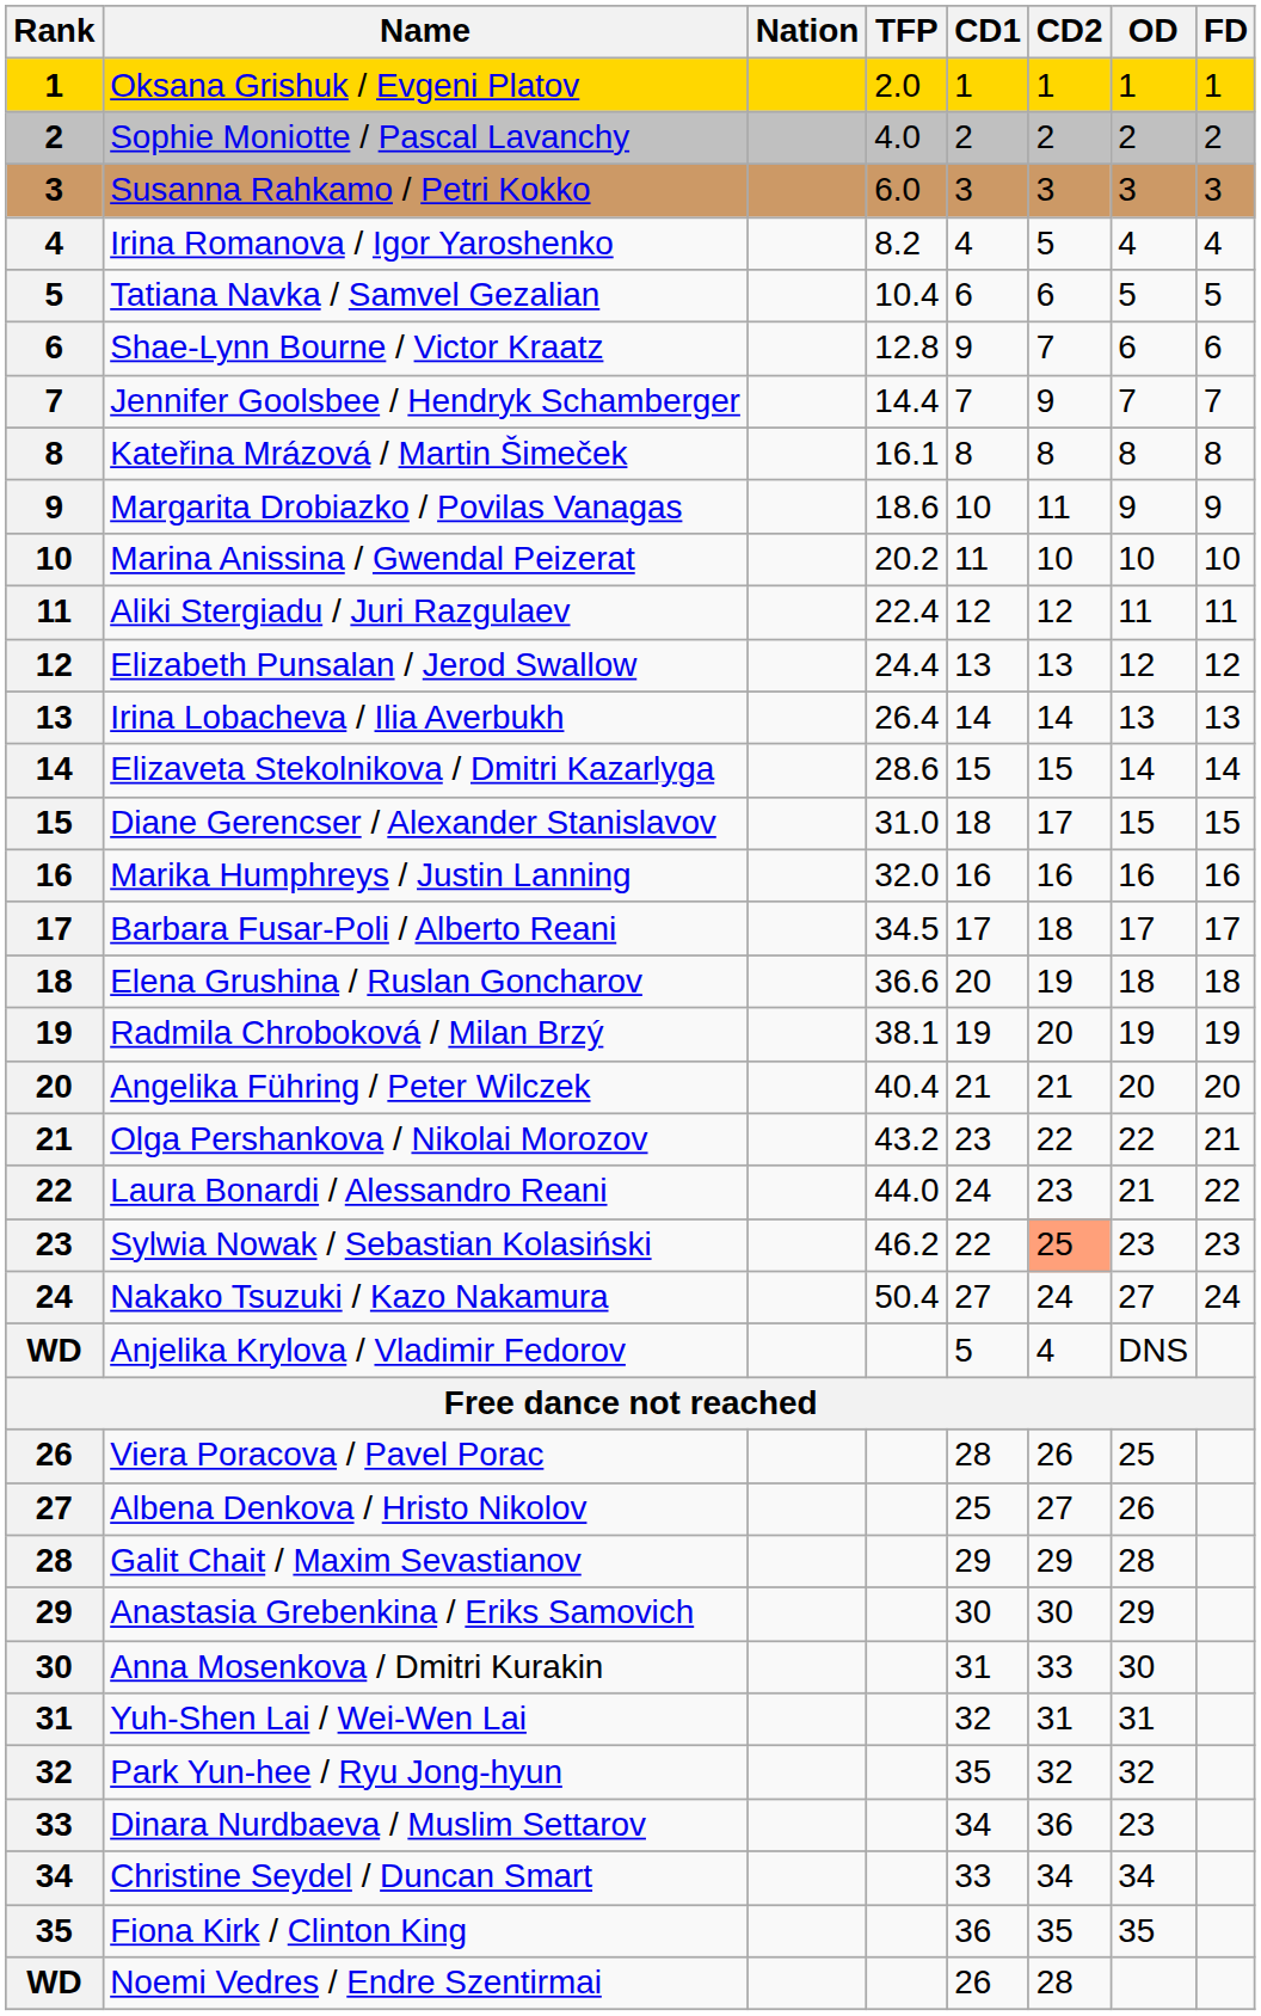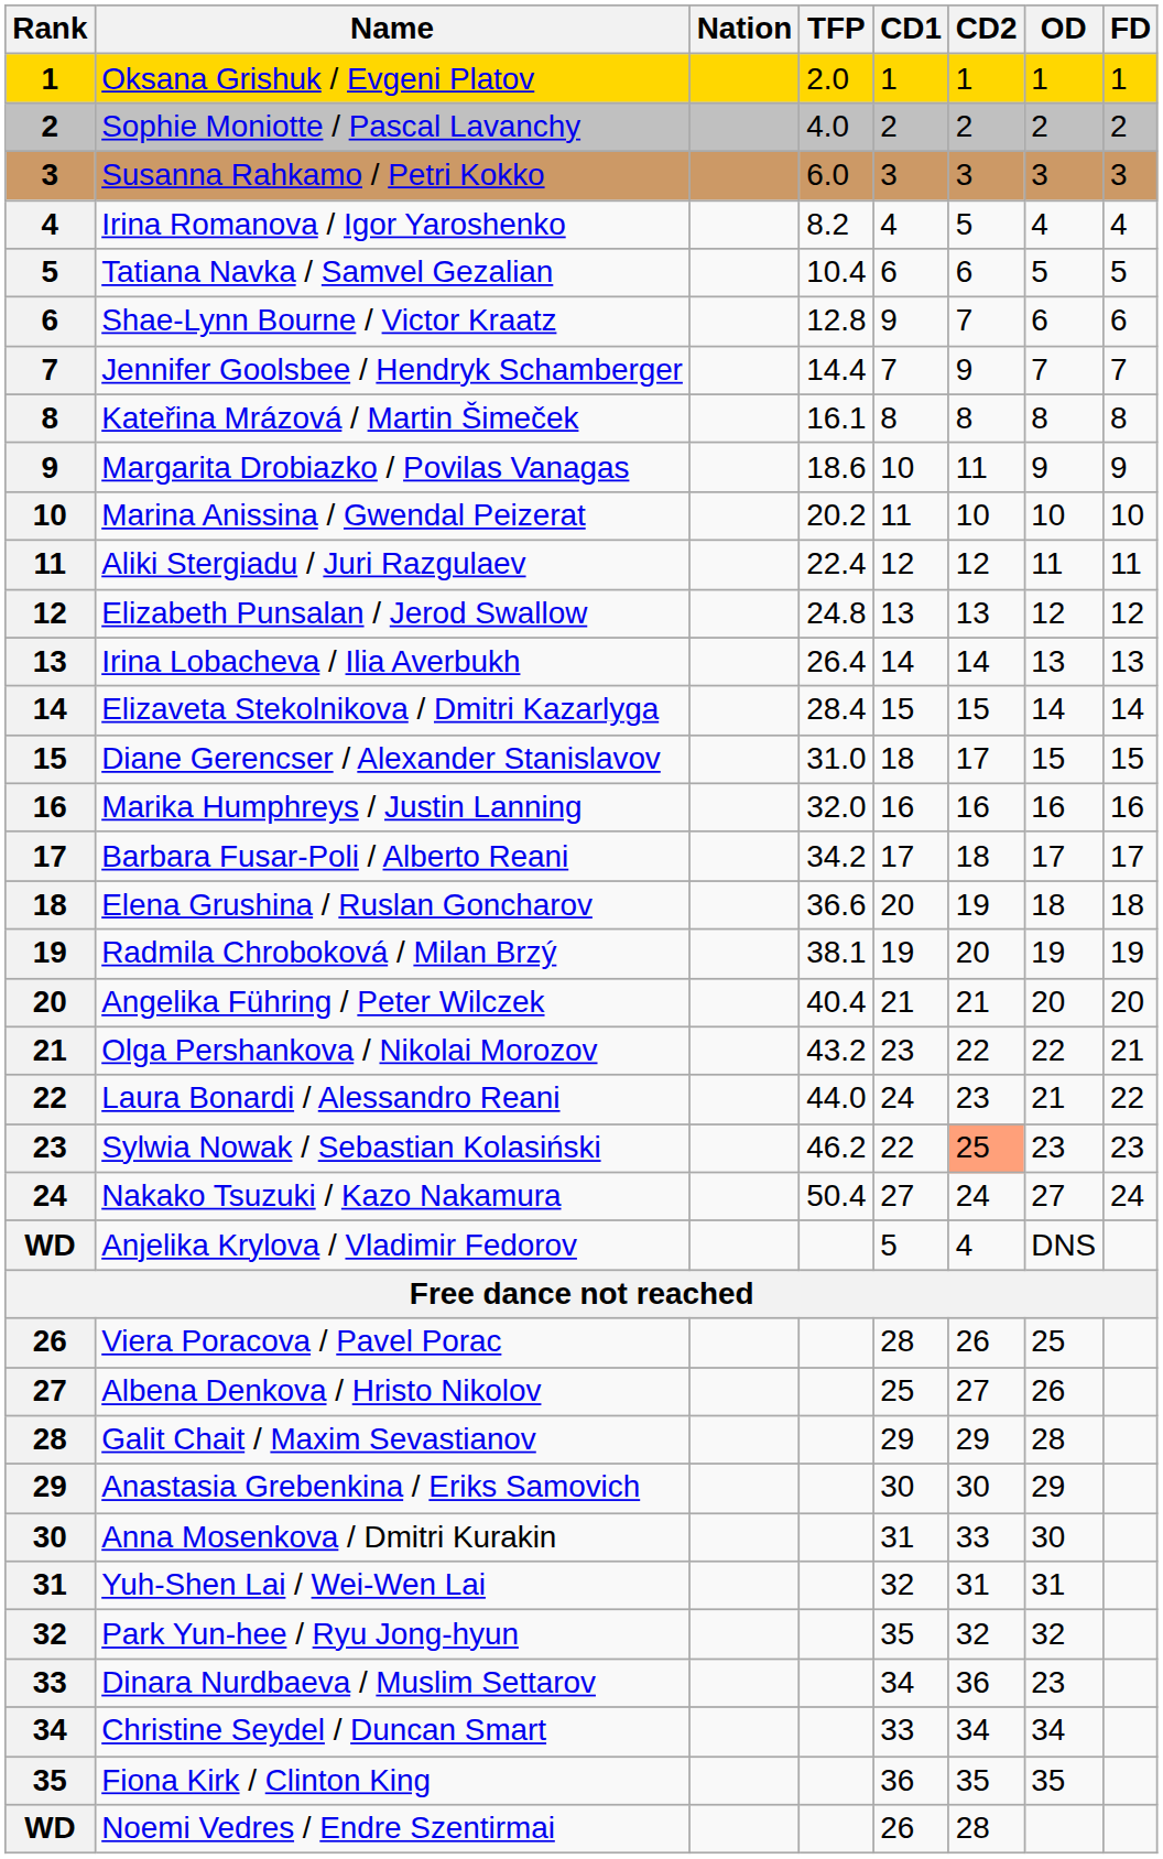Elizabeth Punsalan / Jerod Swallow | TFP: 24.4 -> 24.8
Elizaveta Stekolnikova / Dmitri Kazarlyga | TFP: 28.6 -> 28.4
Barbara Fusar-Poli / Alberto Reani | TFP: 34.5 -> 34.2
